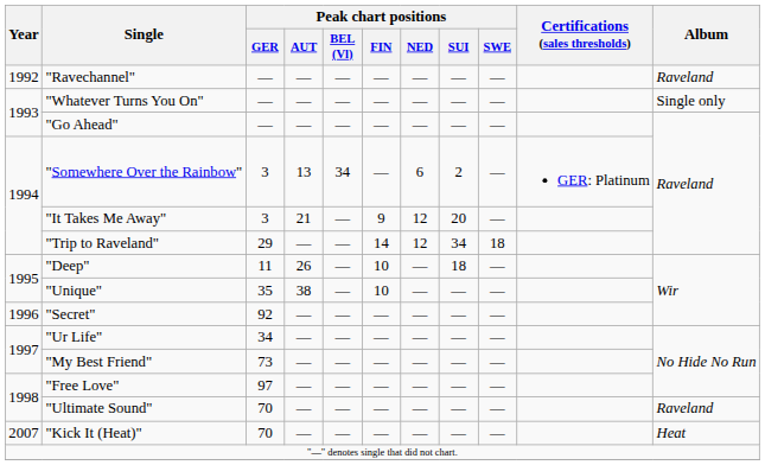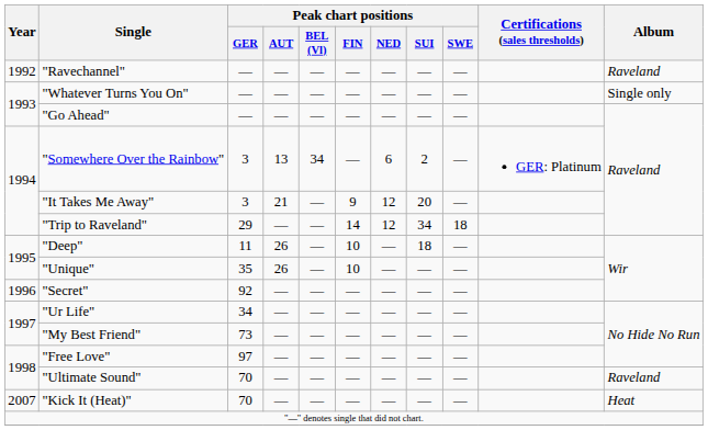"Unique" | Peak chart positions / AUT: 38 -> 26
